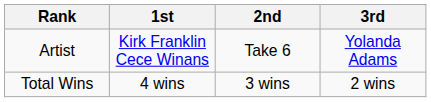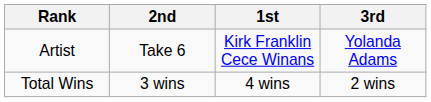columns swapped: 1st <-> 2nd
